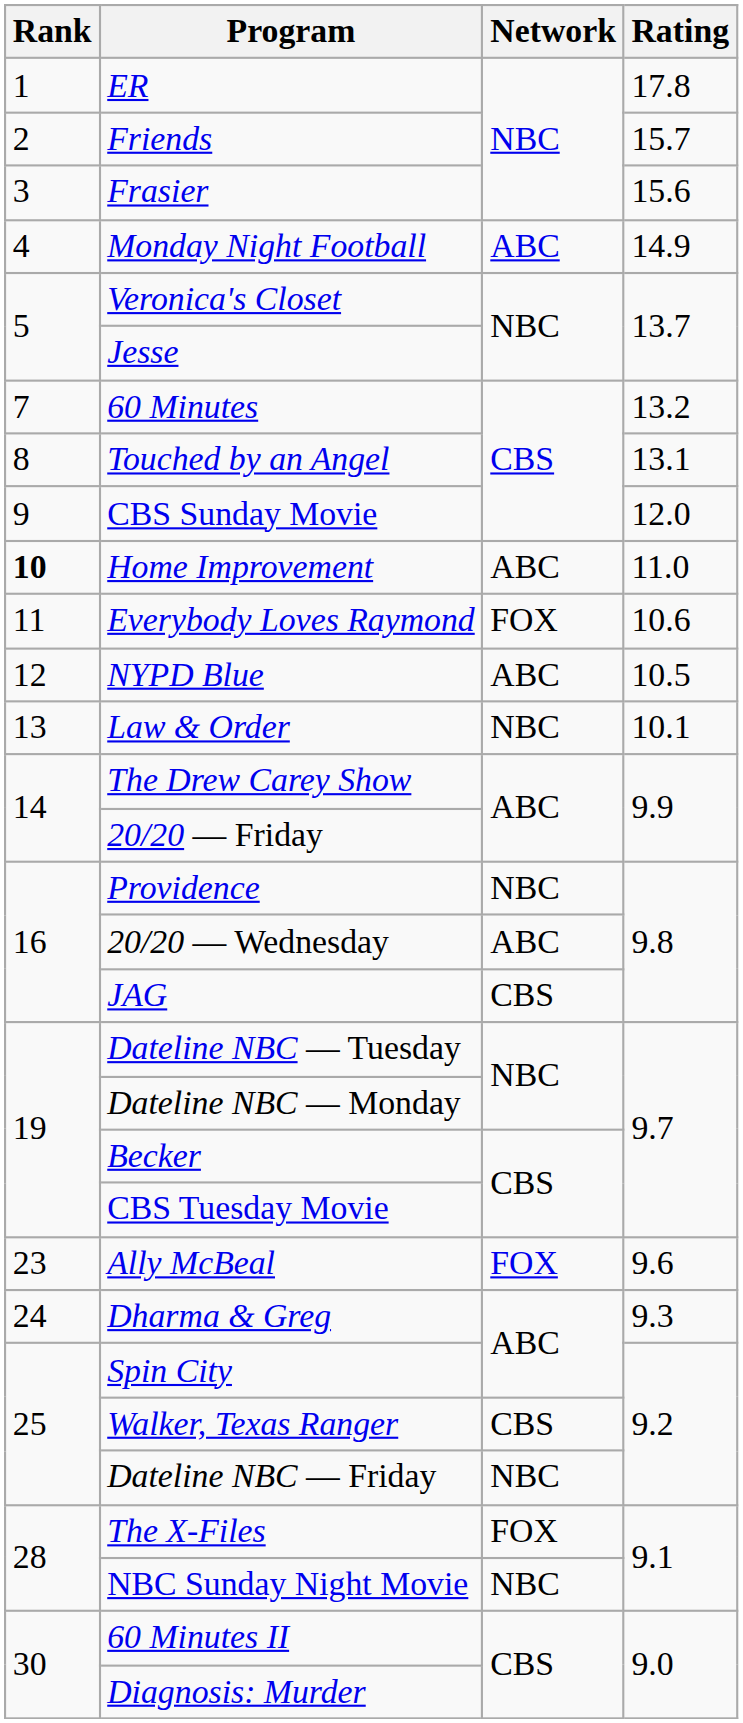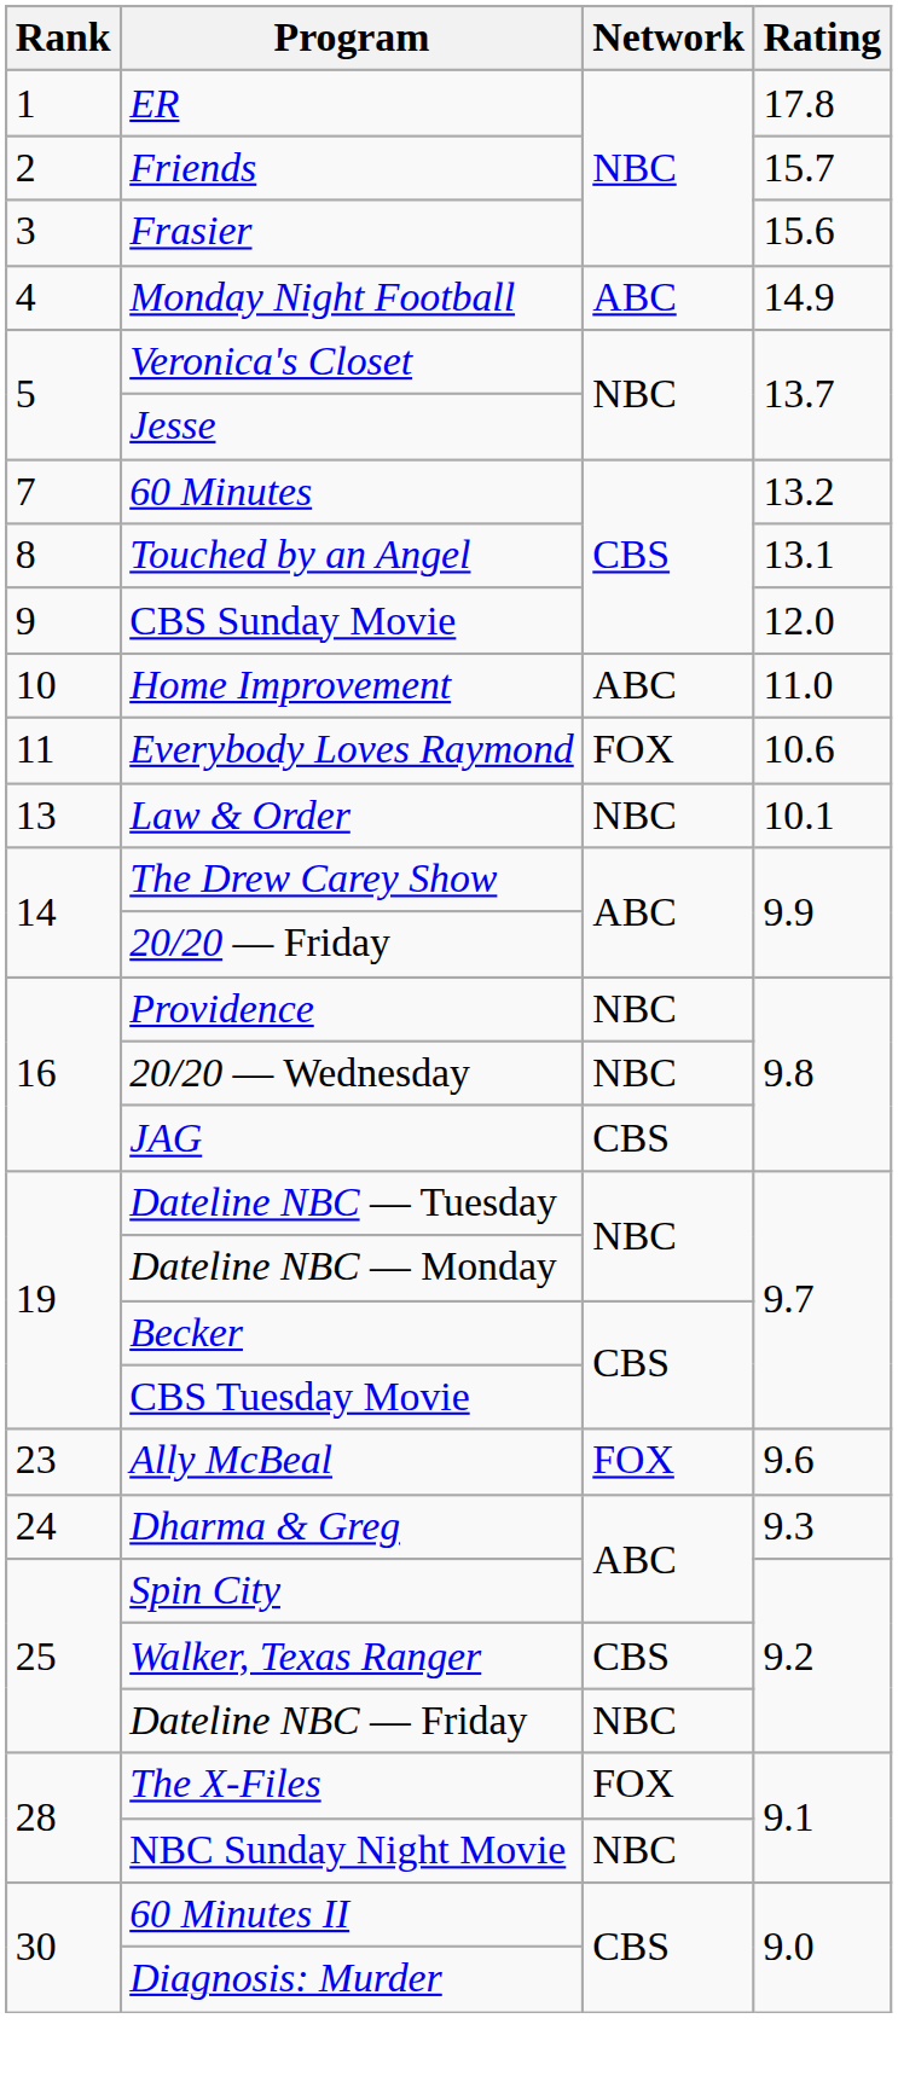Home Improvement | Rank: bold -> normal
- row: 12 | NYPD Blue | ABC | 10.5
20/20 — Wednesday | Network: ABC -> NBC
